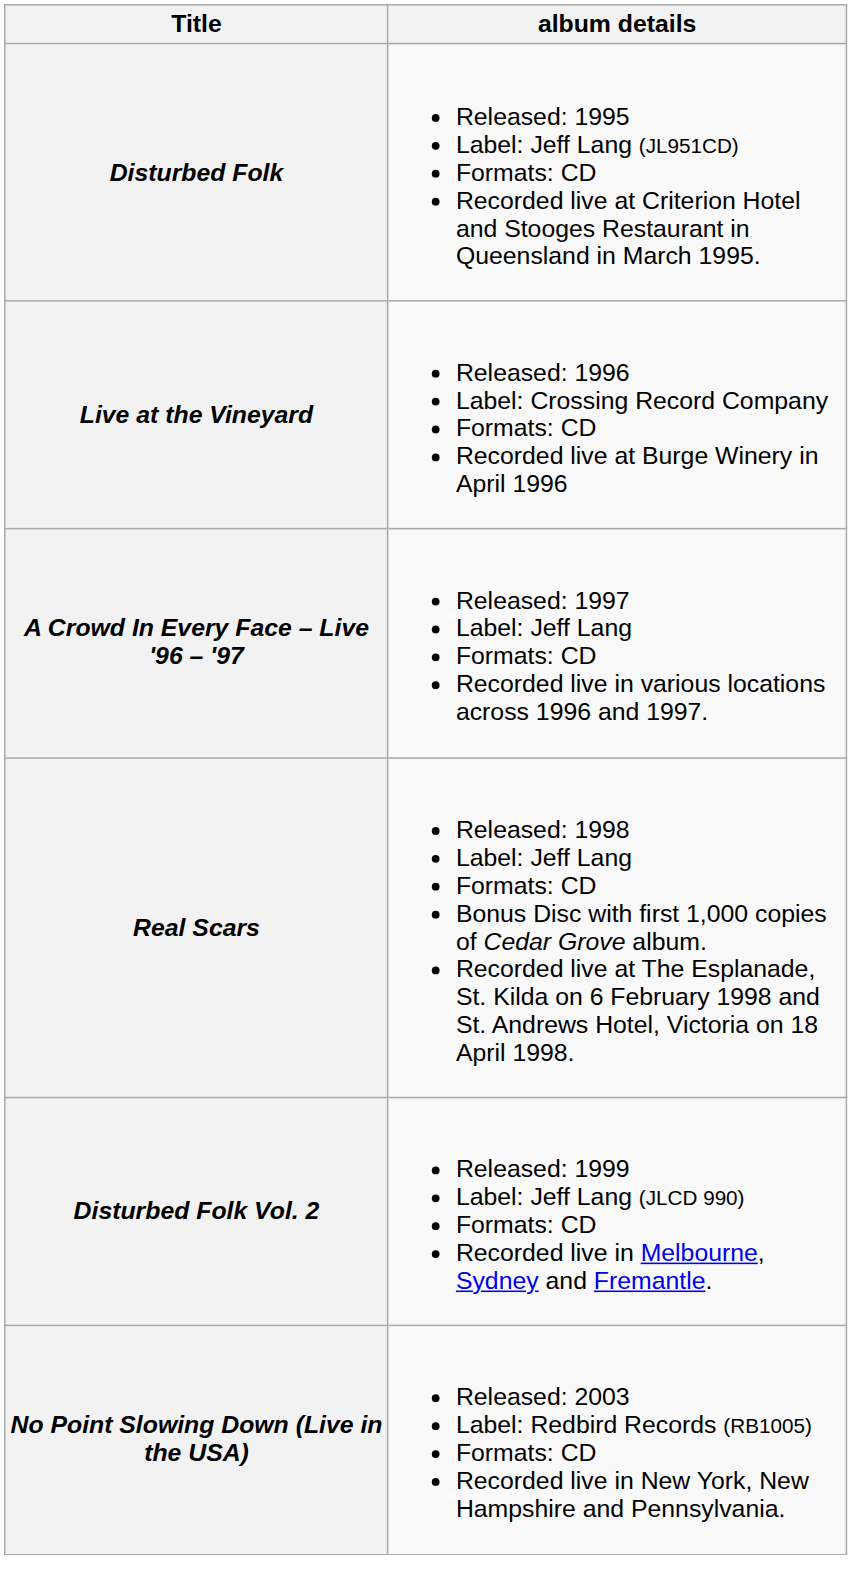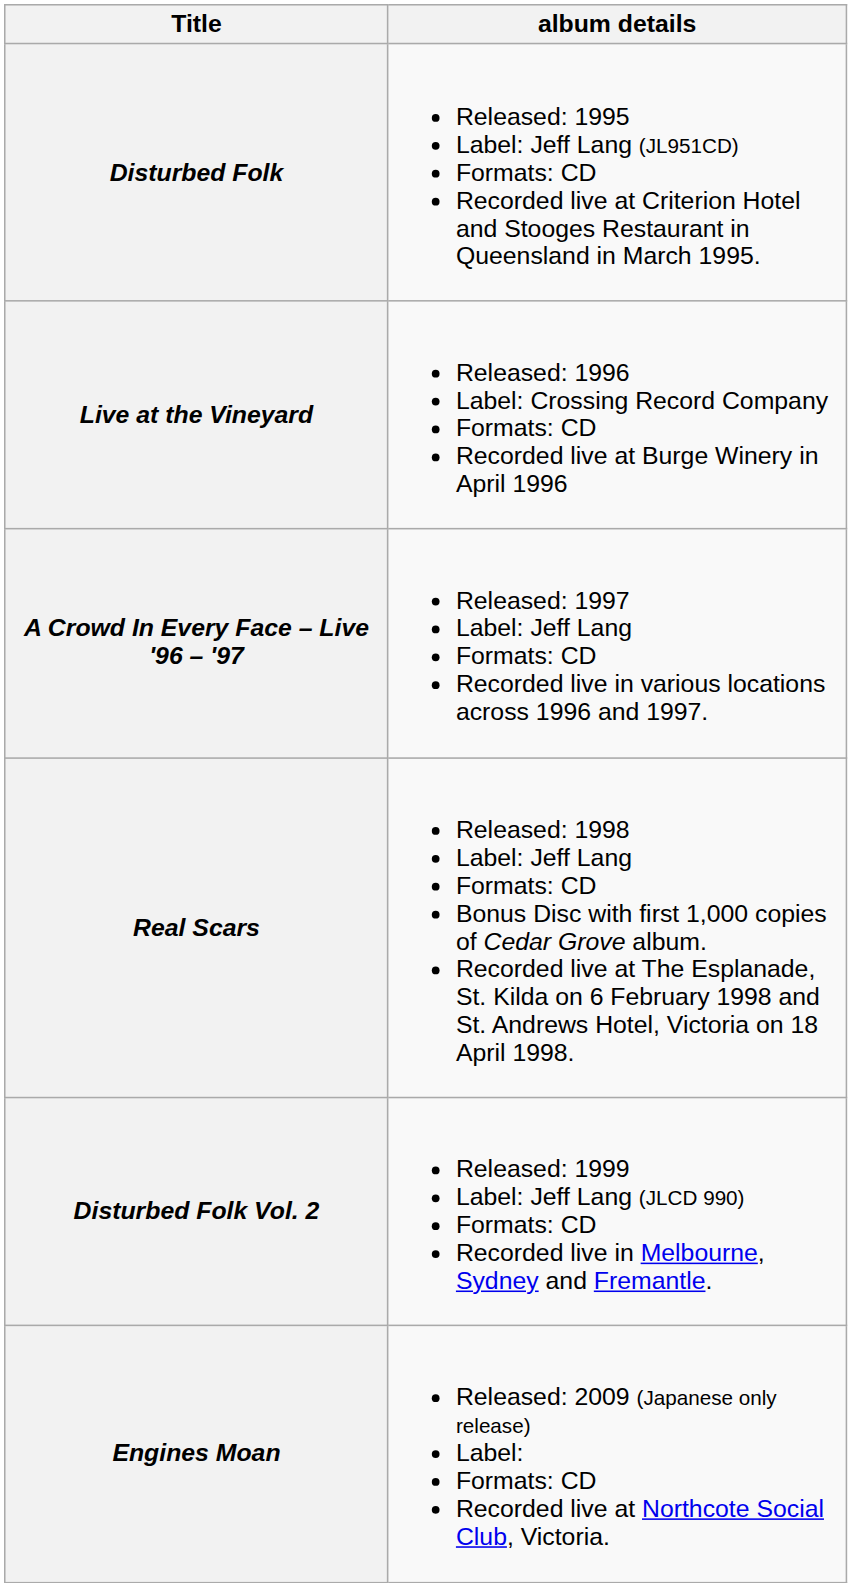- row: No Point Slowing Down (Live in the USA) | Released: 2003 Label: Redbird Records (RB1005) Formats: CD Recorded live in New York, New Hampshire and Pennsylvania.
+ row: Engines Moan | Released: 2009 (Japanese only release) Label: Formats: CD Recorded live at Northcote Social Club, Victoria.
